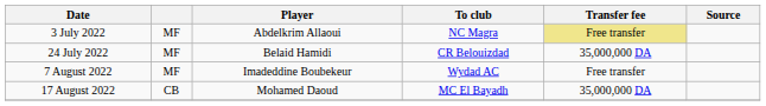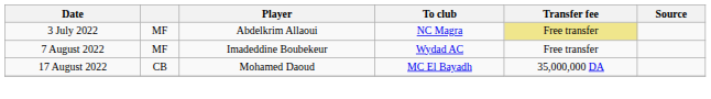- row: 24 July 2022 | MF | Belaid Hamidi | CR Belouizdad | 35,000,000 DA
